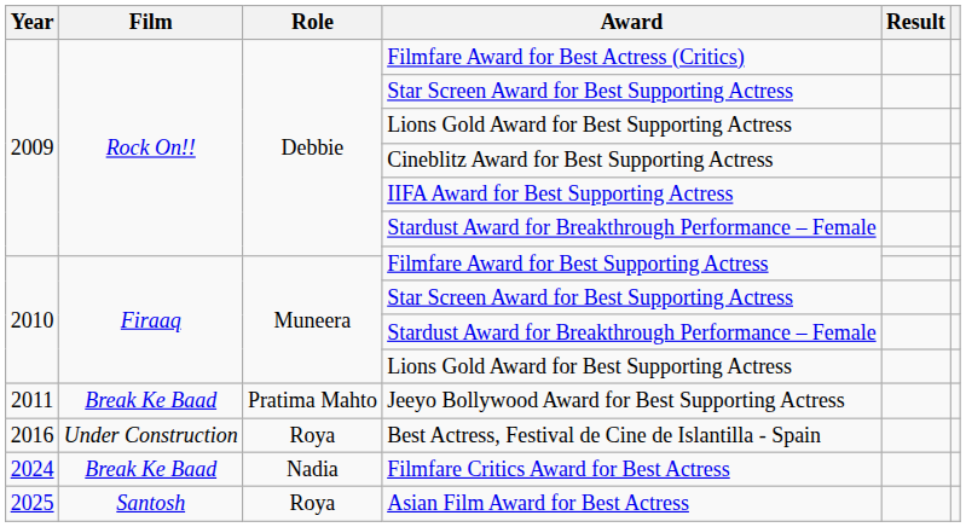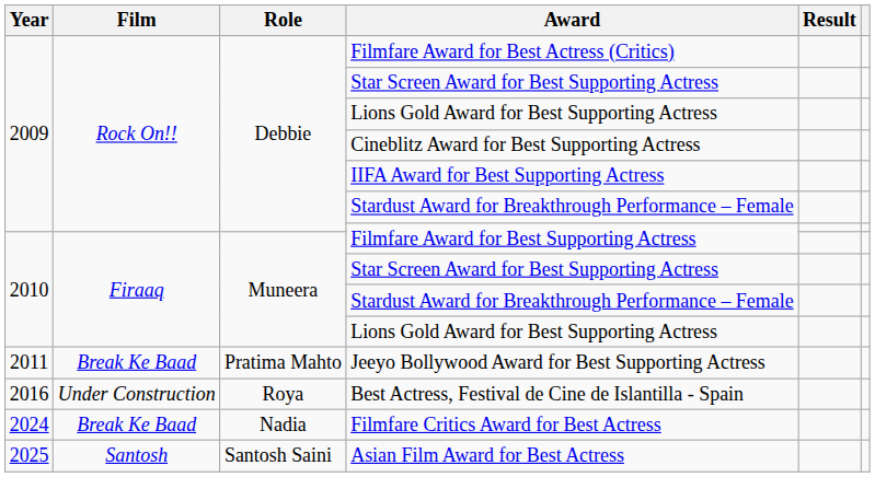Asian Film Award for Best Actress | Role: Roya -> Santosh Saini
